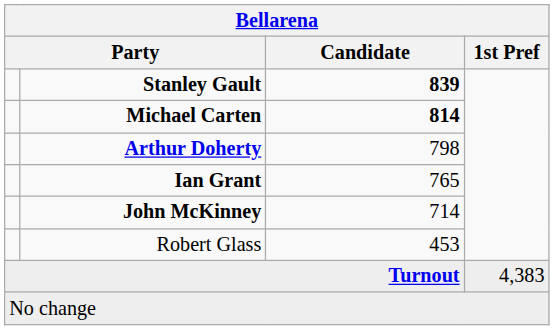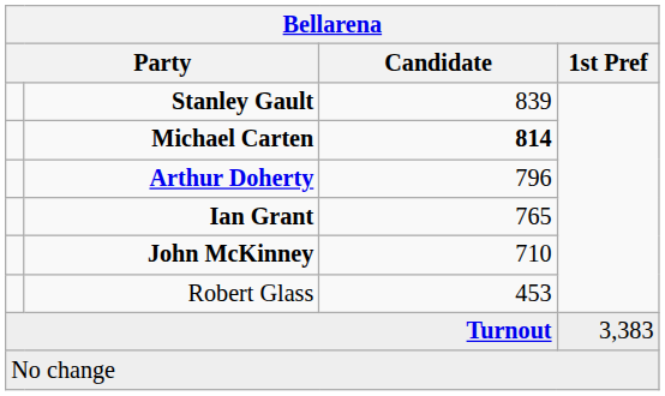Stanley Gault | Candidate: bold -> normal
Arthur Doherty | Candidate: 798 -> 796
John McKinney | Candidate: 714 -> 710
Turnout | 1st Pref: 4,383 -> 3,383
